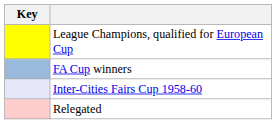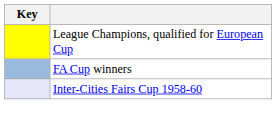- row: Relegated
